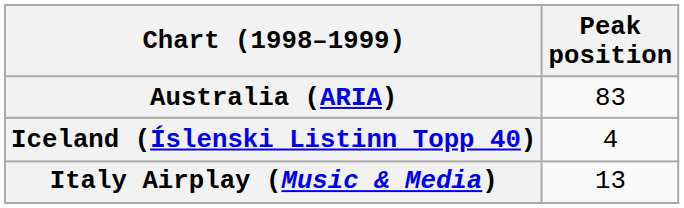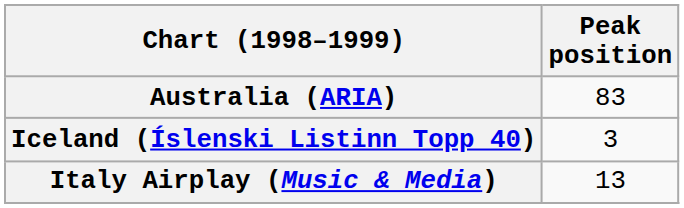Iceland (Íslenski Listinn Topp 40) | Peak position: 4 -> 3
